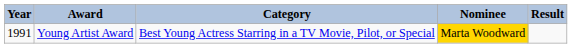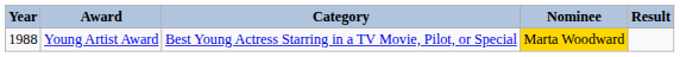Young Artist Award | Year: 1991 -> 1988
